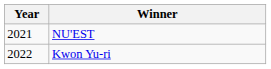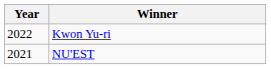rows swapped: NU'EST <-> Kwon Yu-ri
